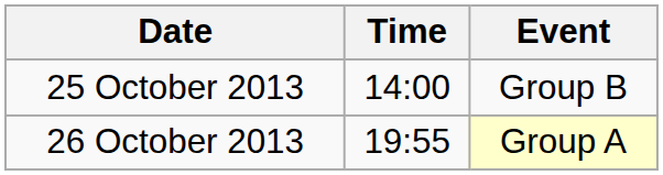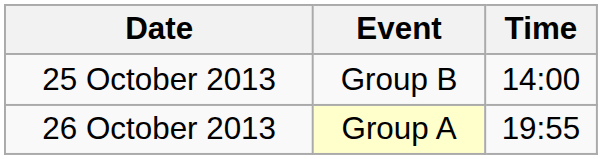columns swapped: Time <-> Event
